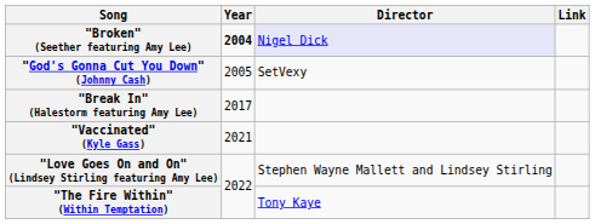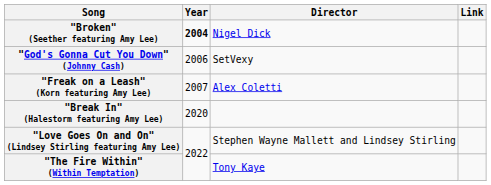"Broken" (Seether featuring Amy Lee) | Director: lavender background -> no background
"God's Gonna Cut You Down" (Johnny Cash) | Year: 2005 -> 2006
+ row: "Freak on a Leash" (Korn featuring Amy Lee) | 2007 | Alex Coletti
"Break In" (Halestorm featuring Amy Lee) | Year: 2017 -> 2020
- row: "Vaccinated" (Kyle Gass) | 2021
